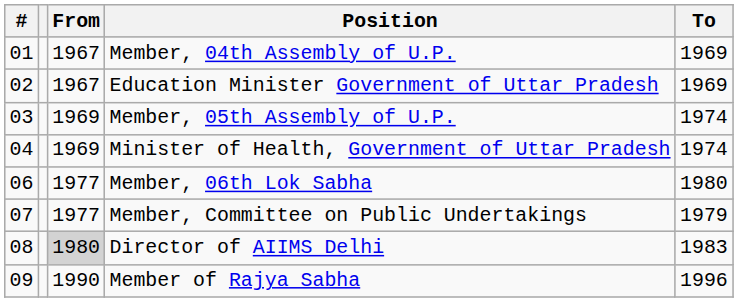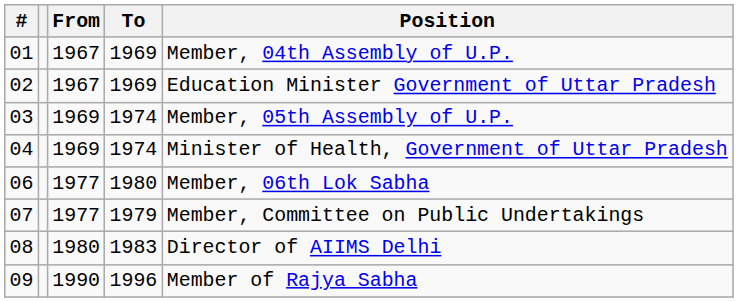columns swapped: To <-> Position
08 | From: lightgrey background -> no background
